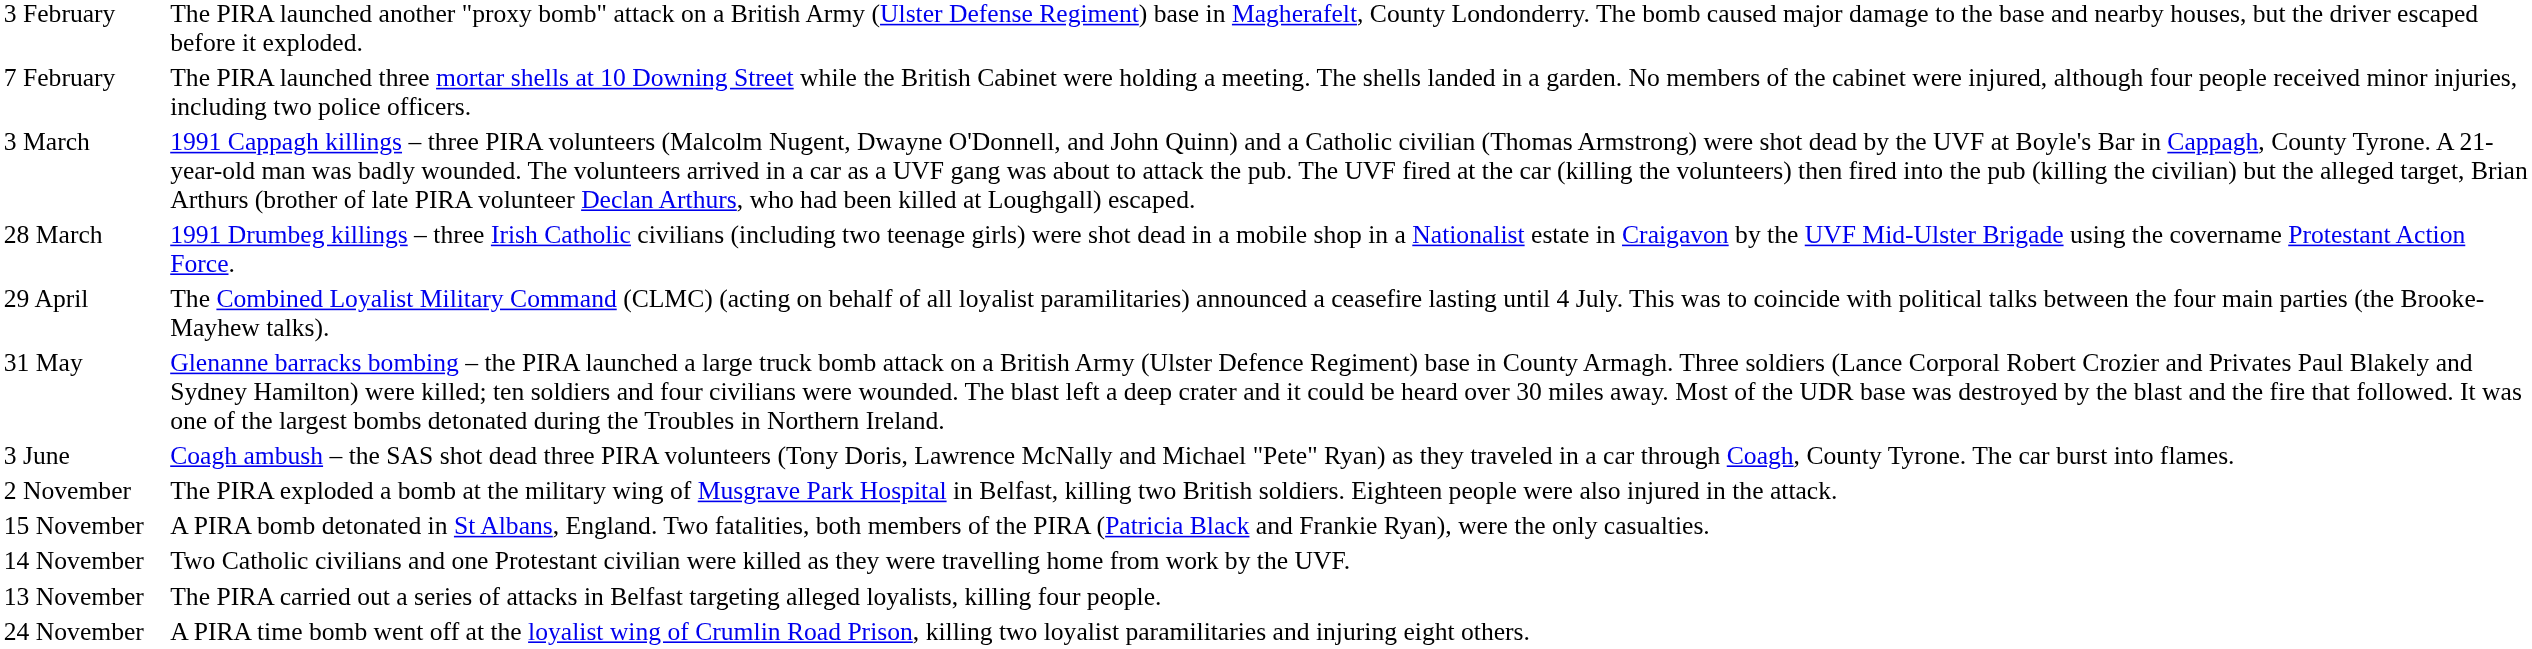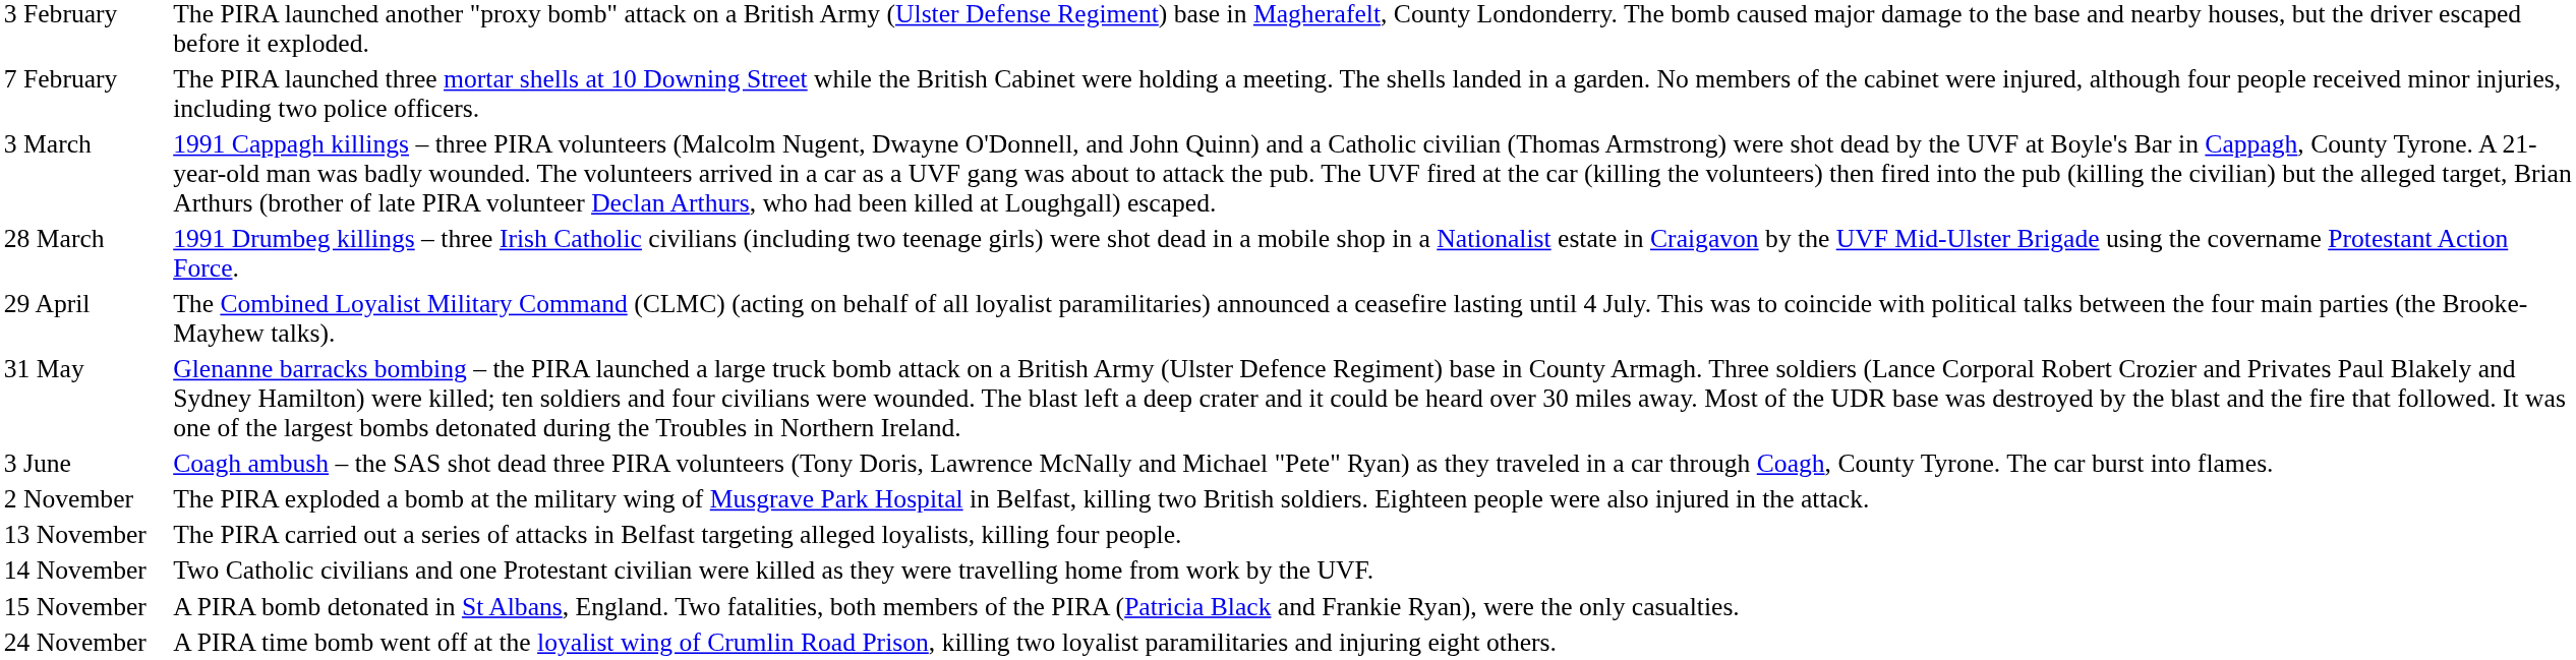rows swapped: 13 November <-> 15 November
